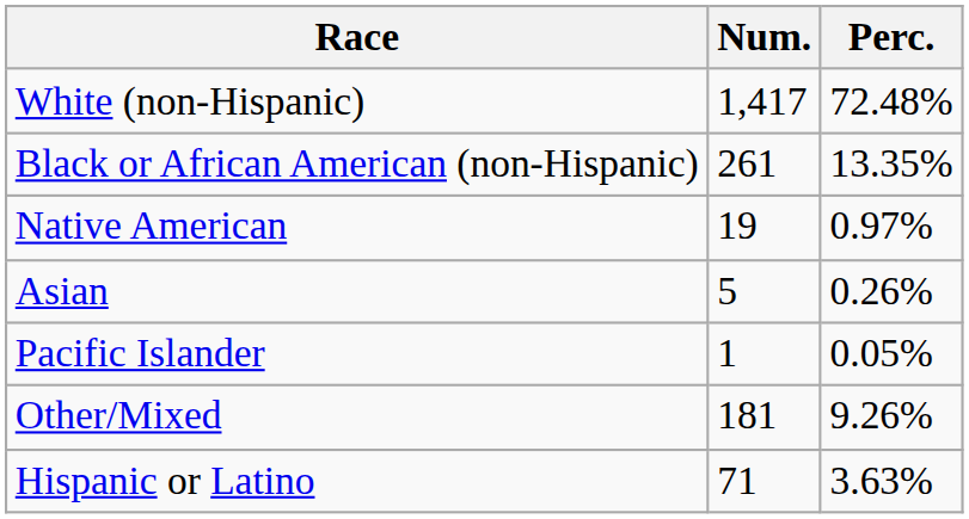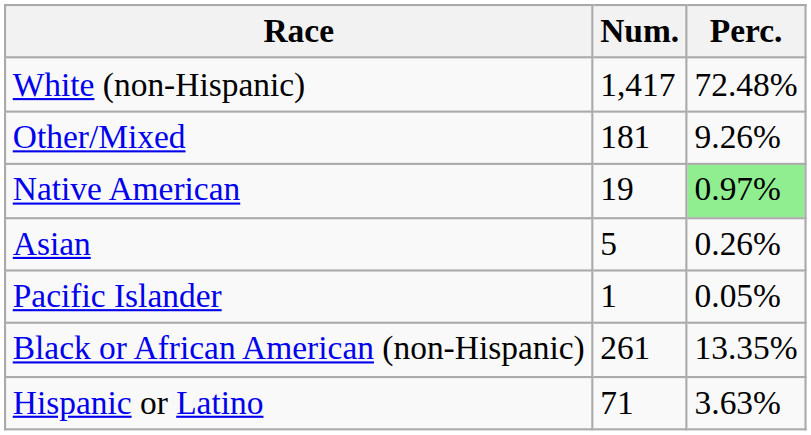rows swapped: Black or African American (non-Hispanic) <-> Other/Mixed
Native American | Perc.: no background -> lightgreen background
